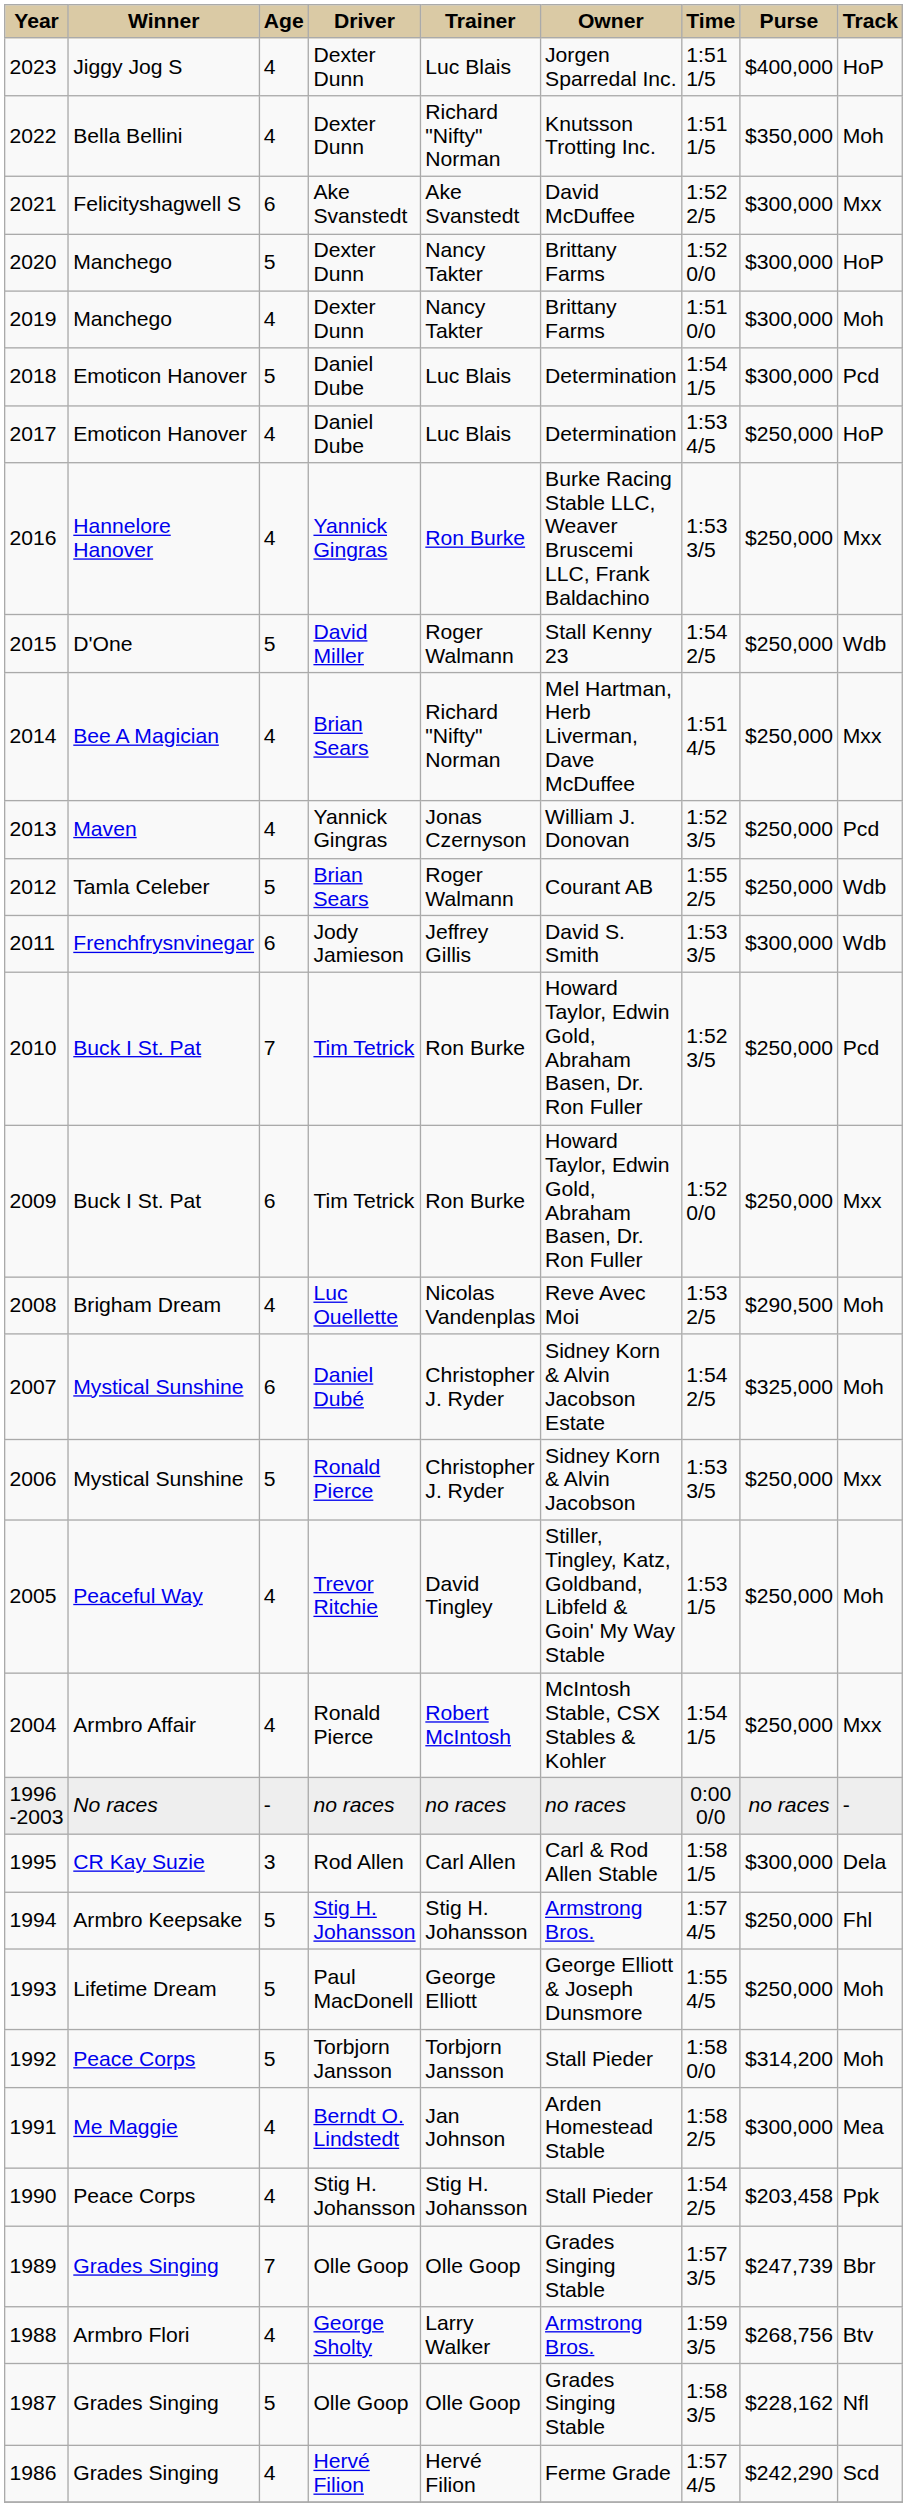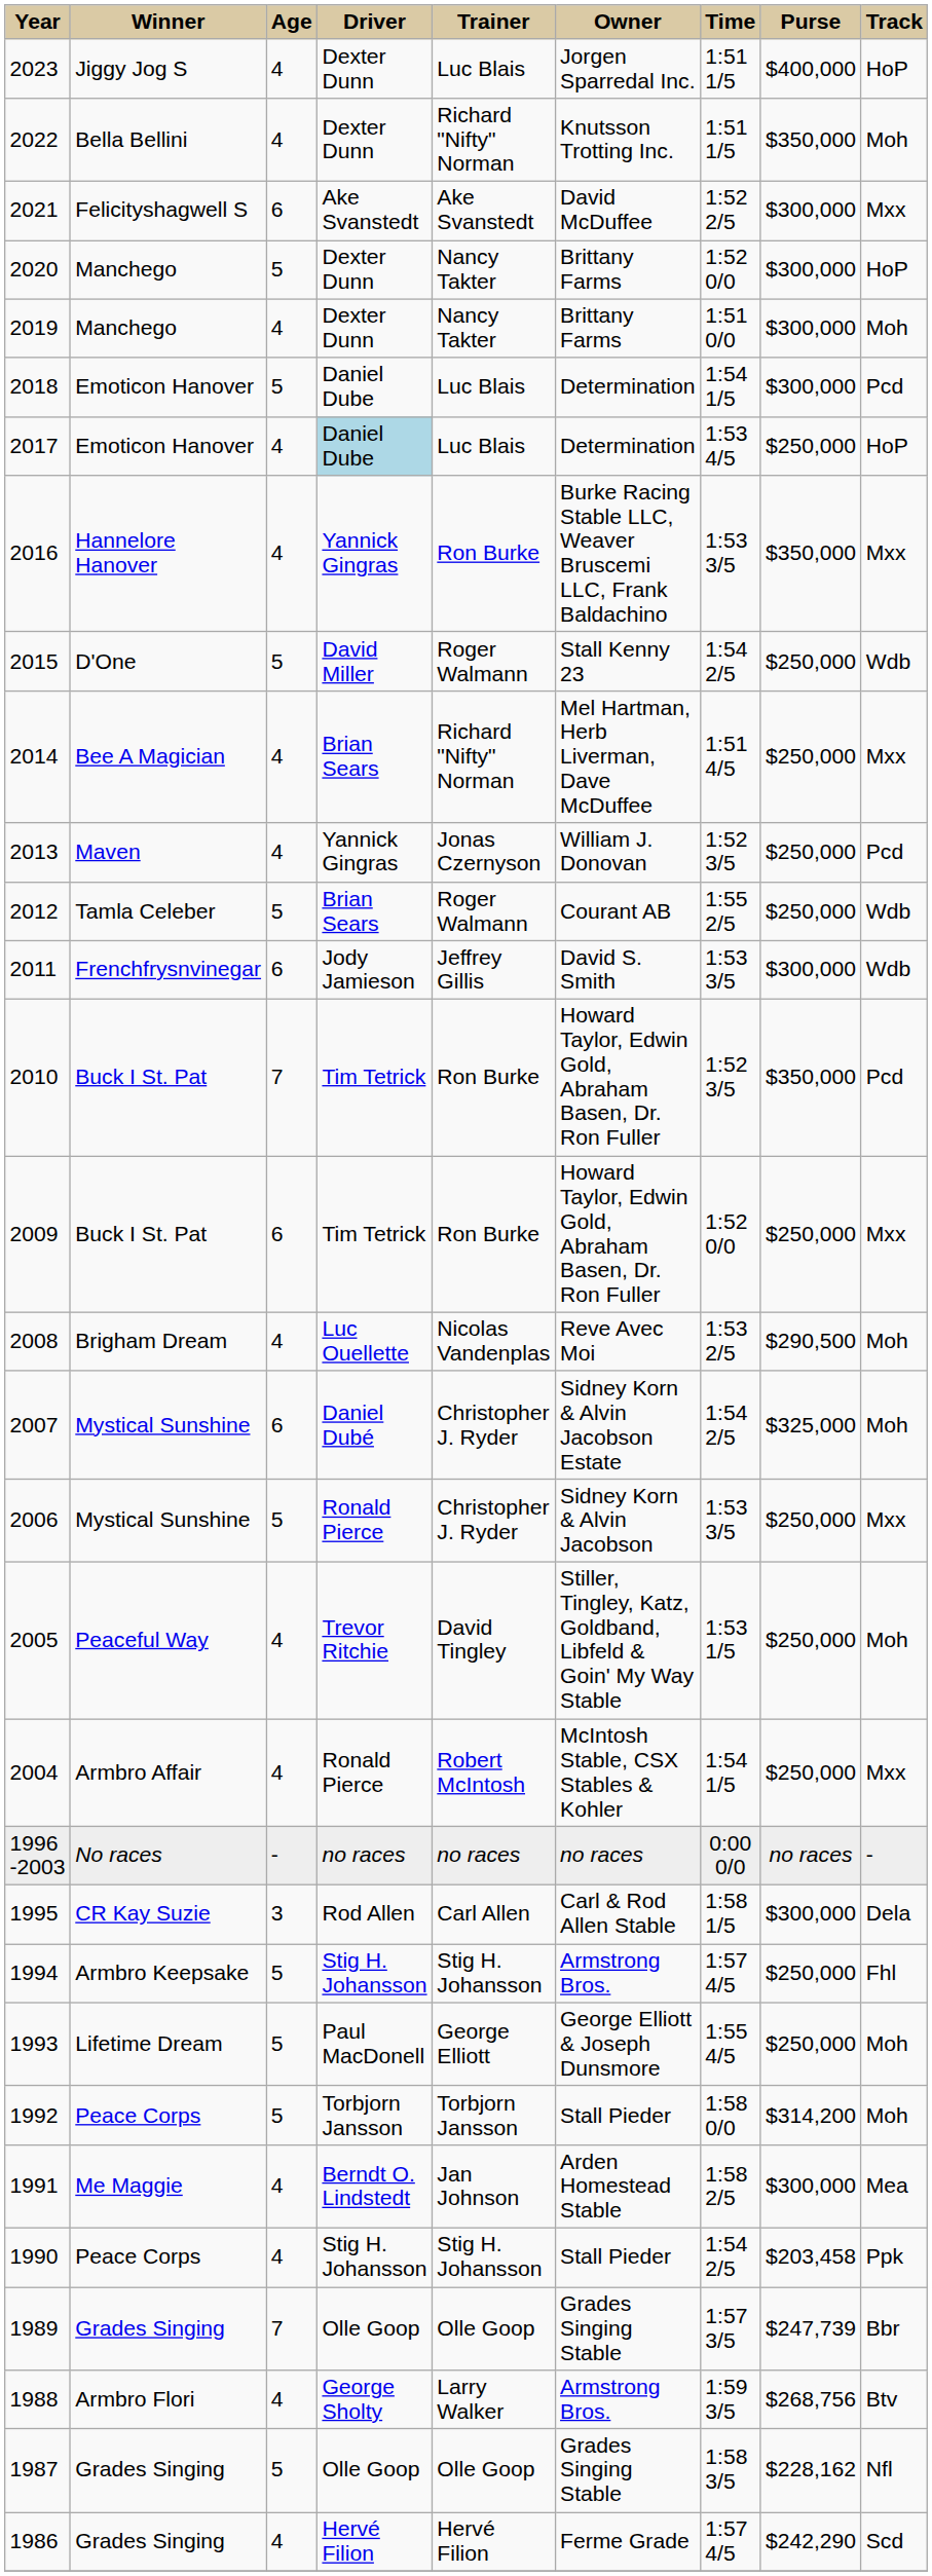2017 | Driver: no background -> lightblue background
2016 | Purse: $250,000 -> $350,000
2010 | Purse: $250,000 -> $350,000
